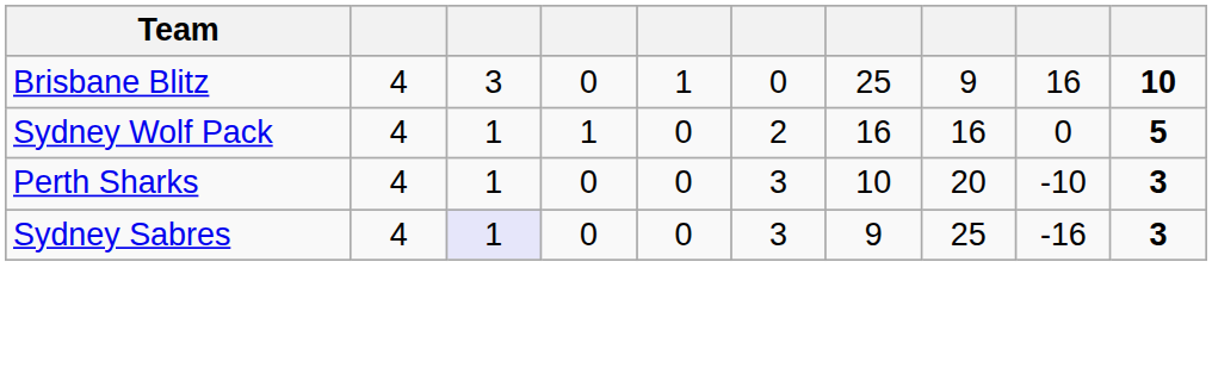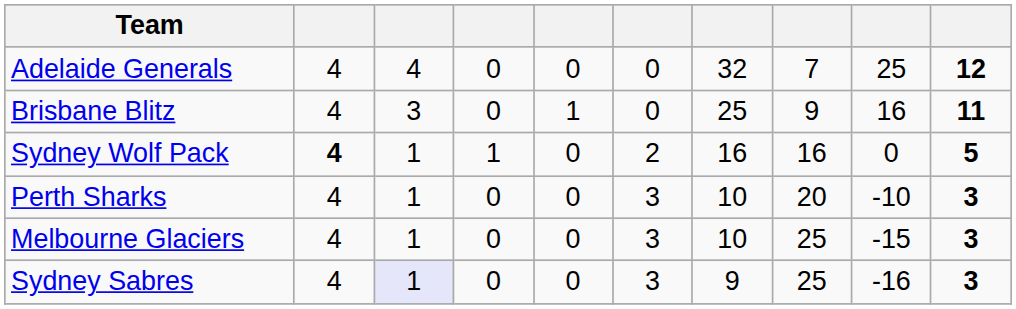+ row: Adelaide Generals | 4 | 4 | 0 | 0 | 0 | 32 | 7 | 25 | 12
Brisbane Blitz | column 10: 10 -> 11
Sydney Wolf Pack | column 2: normal -> bold
+ row: Melbourne Glaciers | 4 | 1 | 0 | 0 | 3 | 10 | 25 | -15 | 3
